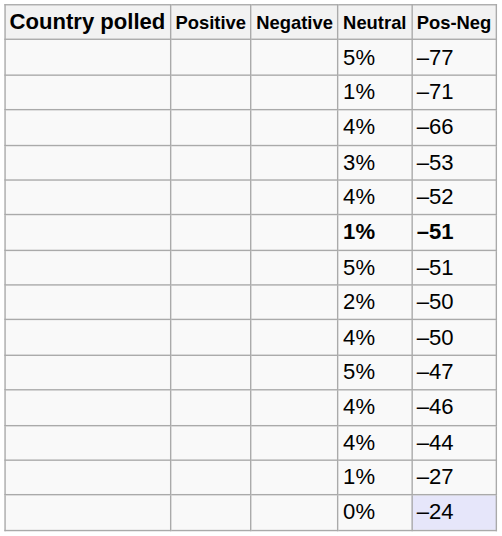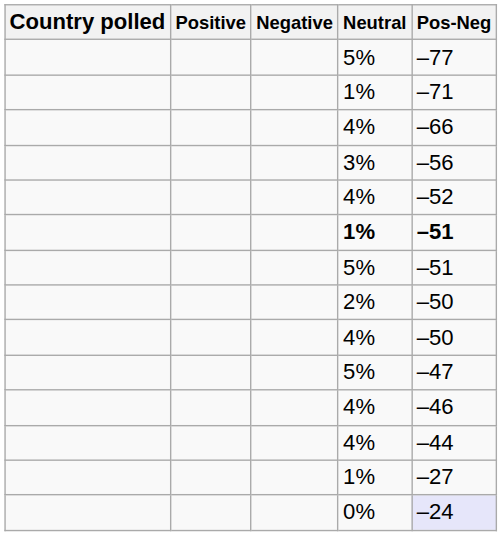3% | Pos-Neg: –53 -> –56
